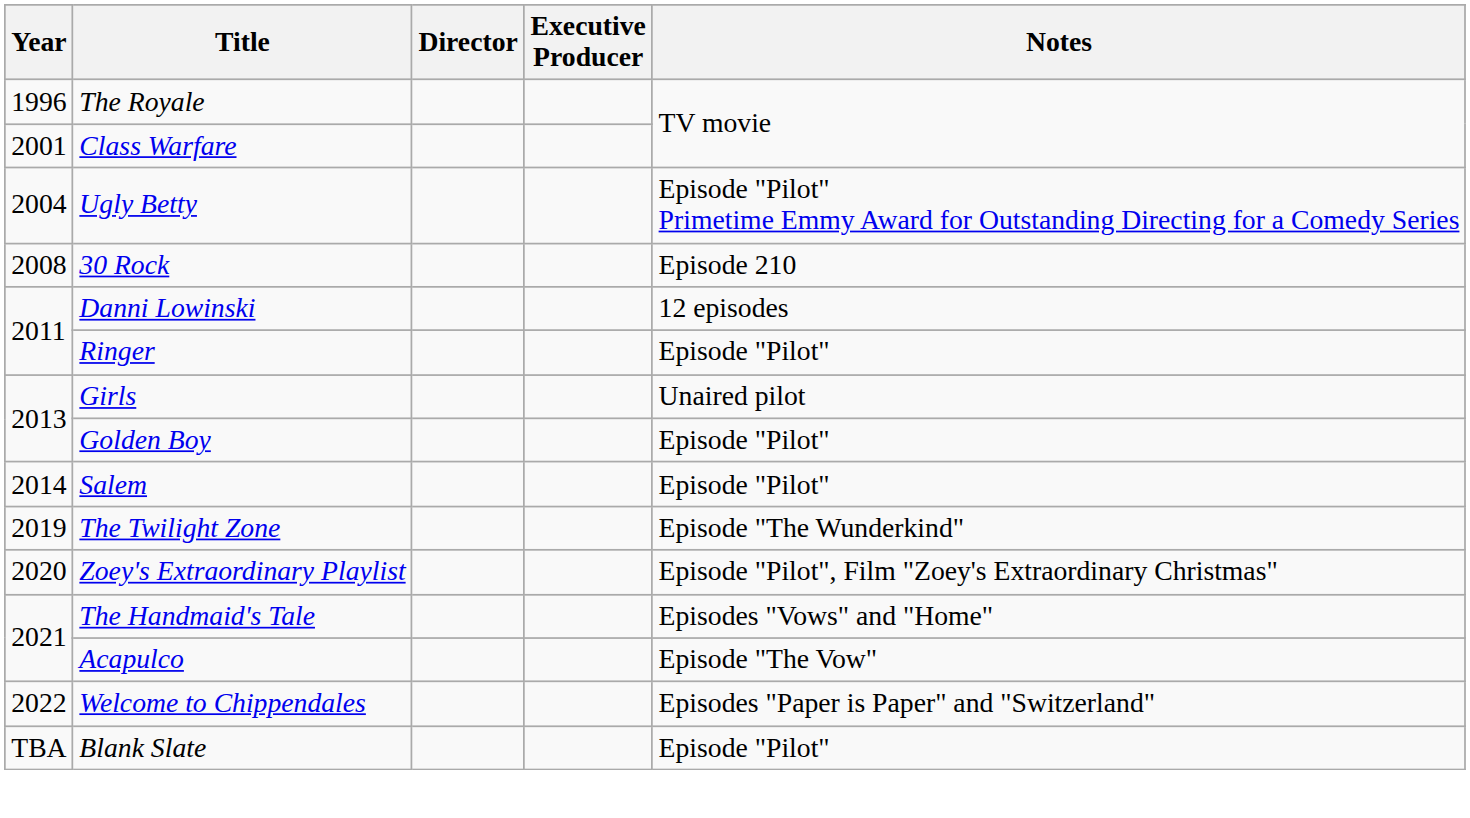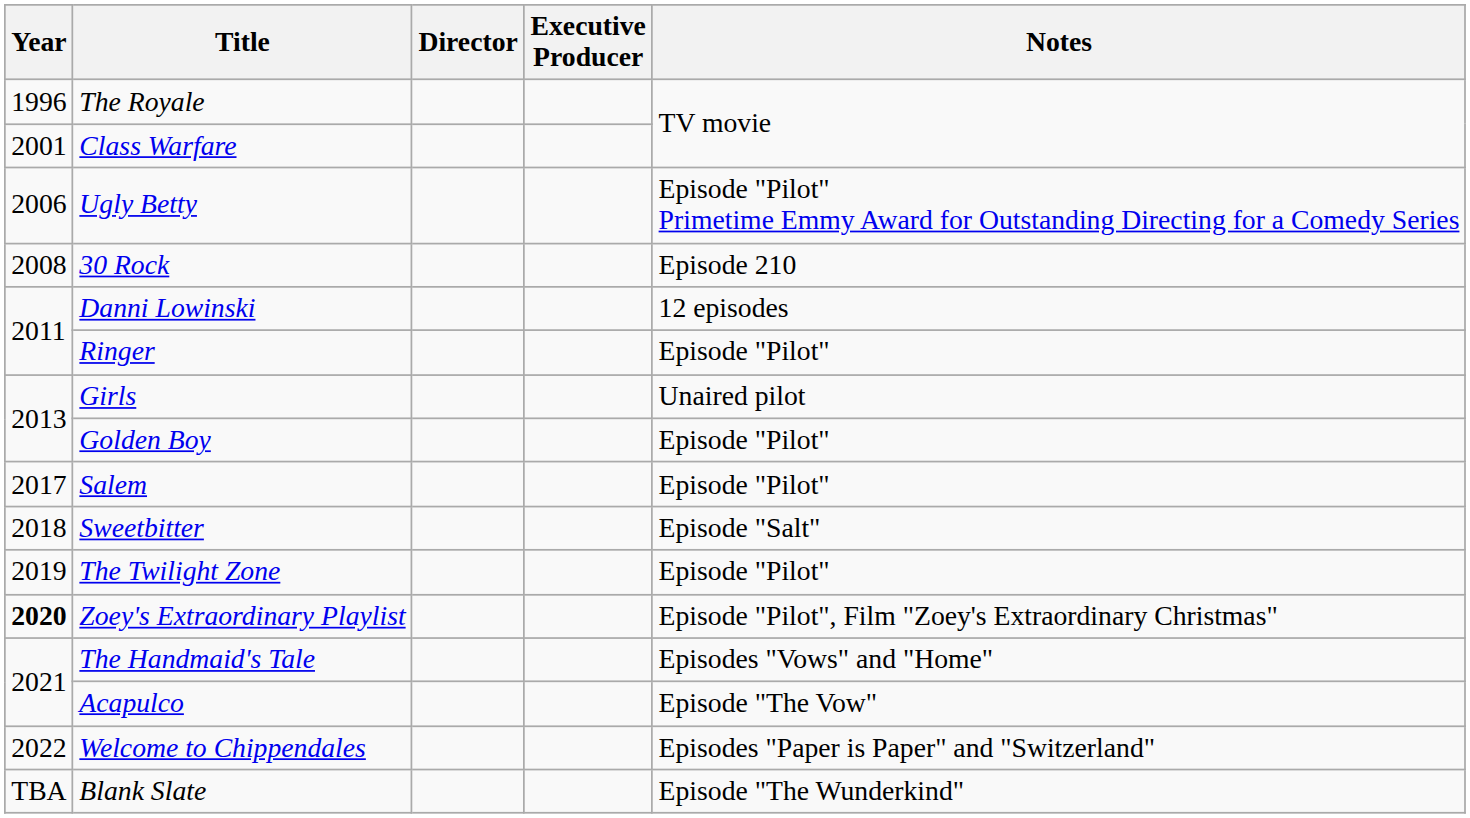Ugly Betty | Year: 2004 -> 2006
Salem | Year: 2014 -> 2017
+ row: 2018 | Sweetbitter | Episode "Salt"
The Twilight Zone | Notes: Episode "The Wunderkind" -> Episode "Pilot"
Zoey's Extraordinary Playlist | Year: normal -> bold
Blank Slate | Notes: Episode "Pilot" -> Episode "The Wunderkind"
